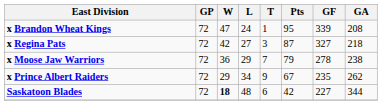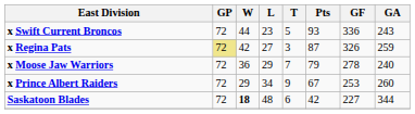- row: x Brandon Wheat Kings | 72 | 47 | 24 | 1 | 95 | 339 | 208
+ row: x Swift Current Broncos | 72 | 44 | 23 | 5 | 93 | 336 | 243
x Regina Pats | GP: no background -> khaki background
x Regina Pats | GF: 327 -> 326
x Regina Pats | GA: 218 -> 259
x Moose Jaw Warriors | GA: 238 -> 240
x Prince Albert Raiders | GF: 235 -> 253
x Prince Albert Raiders | GA: 262 -> 260
